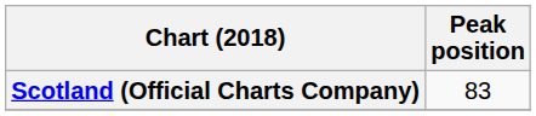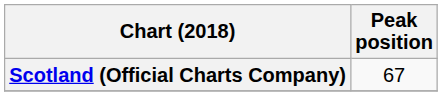Scotland (Official Charts Company) | Peak position: 83 -> 67
